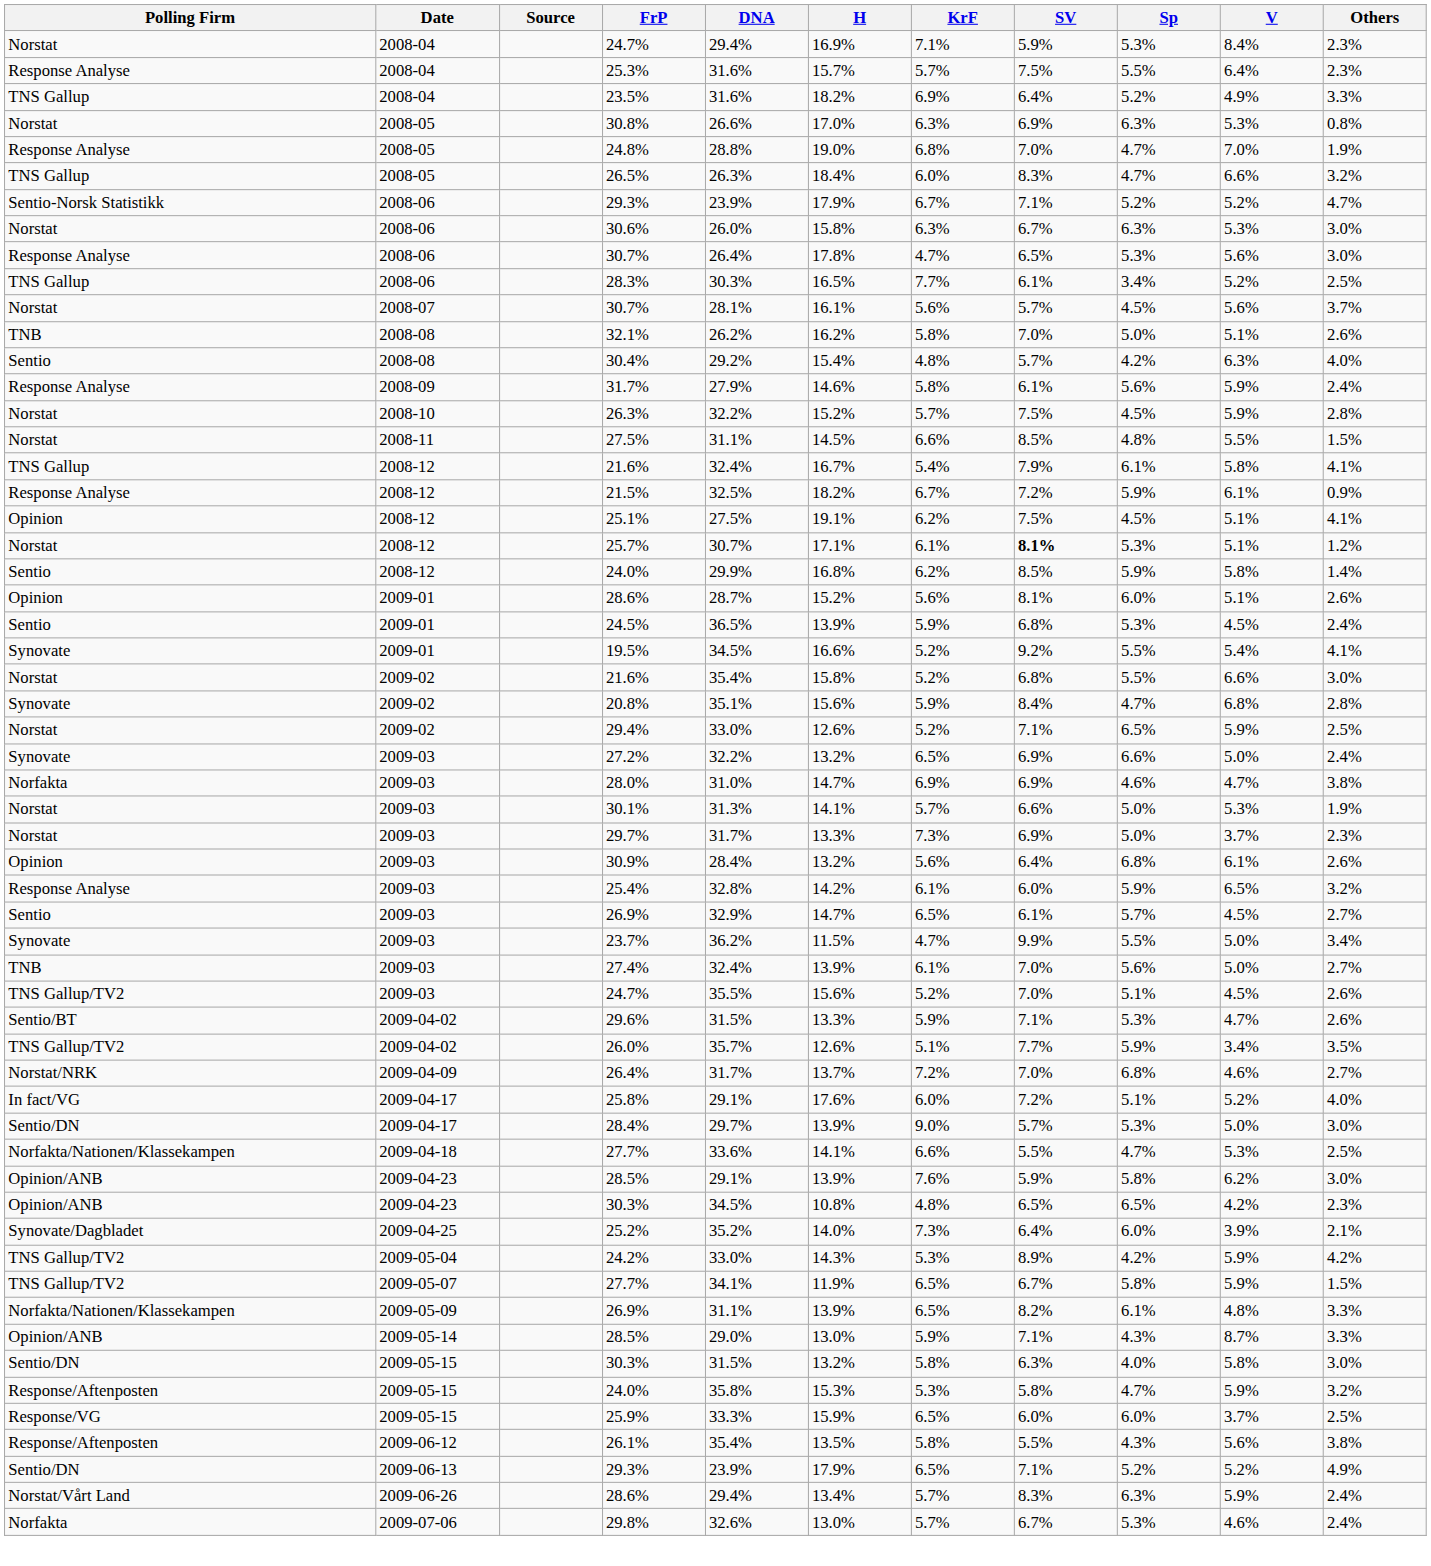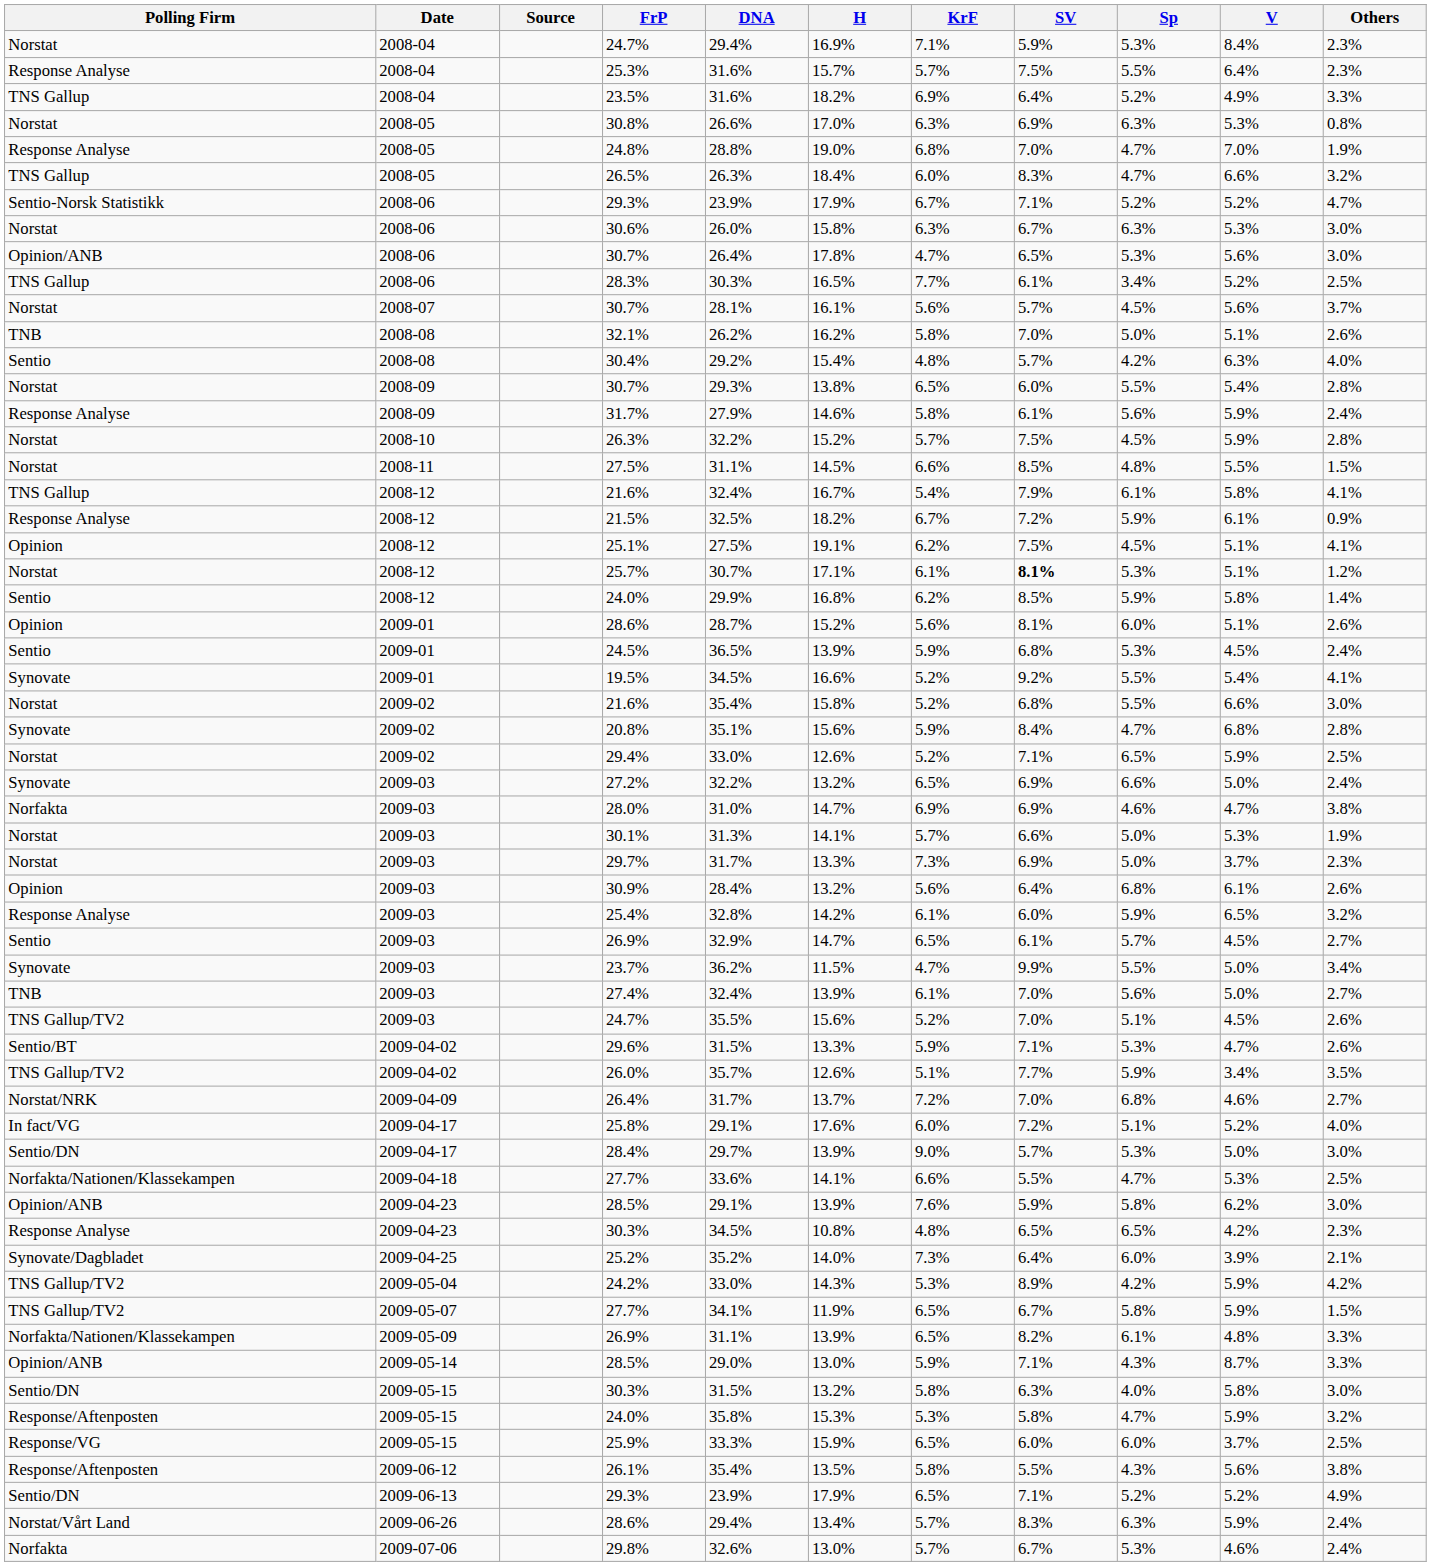2008-06 / 30.7% | Polling Firm: Response Analyse -> Opinion/ANB
+ row: Norstat | 2008-09 | 30.7% | 29.3% | 13.8% | 6.5% | 6.0% | 5.5% | 5.4% | 2.8%
2009-04-23 / 30.3% | Polling Firm: Opinion/ANB -> Response Analyse
